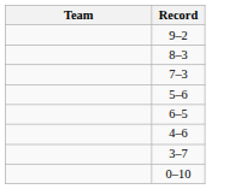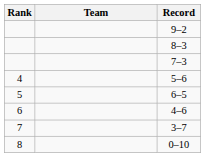+ column: Rank | 4 | 5 | 6 | 7 | 8
